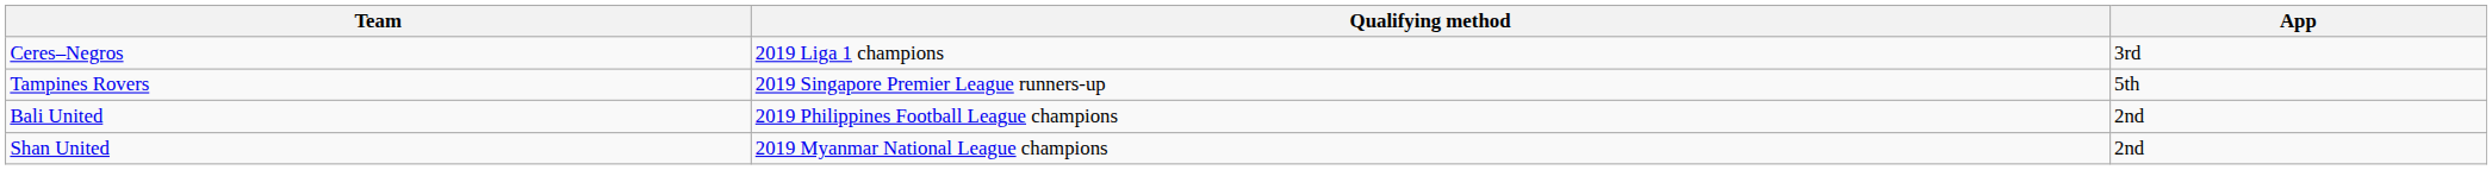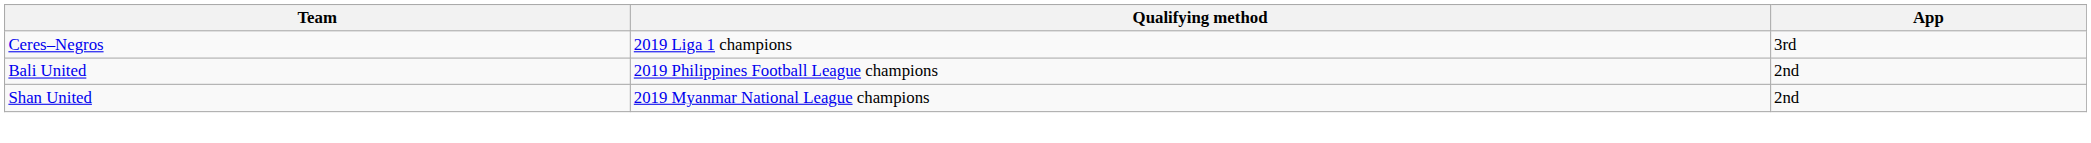- row: Tampines Rovers | 2019 Singapore Premier League runners-up | 5th
